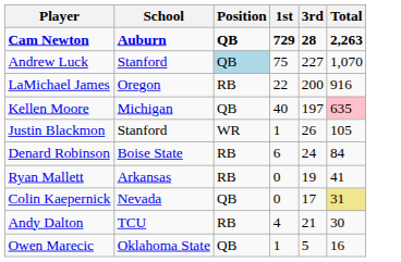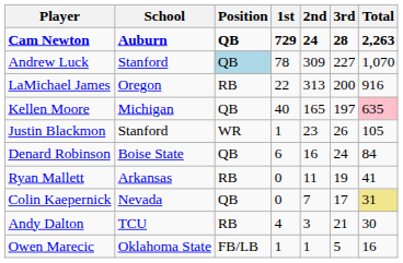+ column: 2nd | 24 | 309 | 313 | 165 | 23 | 16 | 11 | 7 | 3 | 1
Andrew Luck | 1st: 75 -> 78
Denard Robinson | Position: RB -> QB
Owen Marecic | Position: QB -> FB/LB
